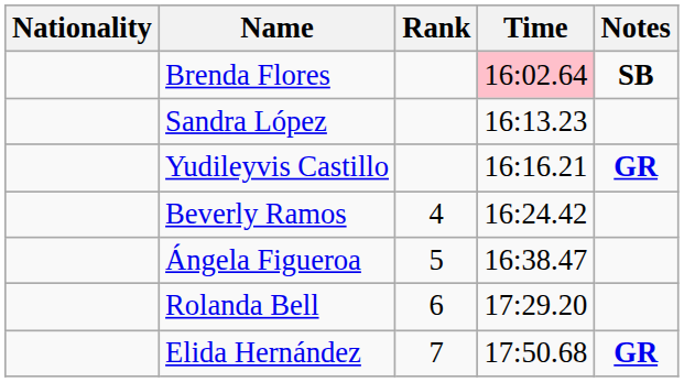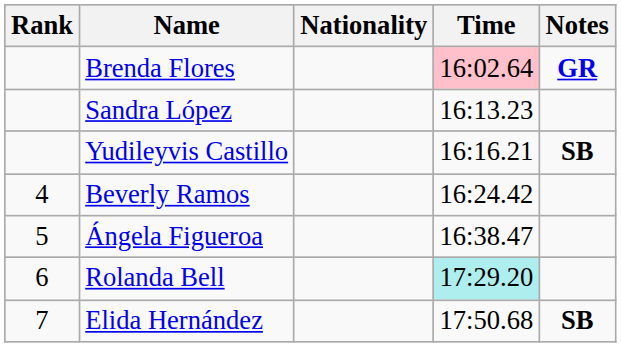columns swapped: Rank <-> Nationality
Brenda Flores | Notes: SB -> GR
Yudileyvis Castillo | Notes: GR -> SB
Rolanda Bell | Time: no background -> paleturquoise background
Elida Hernández | Notes: GR -> SB
